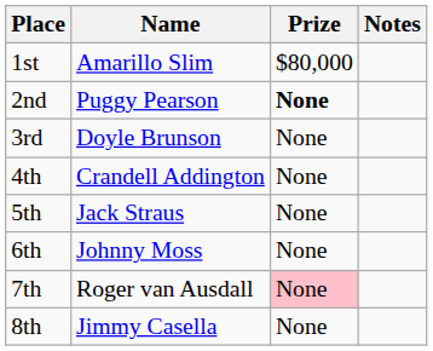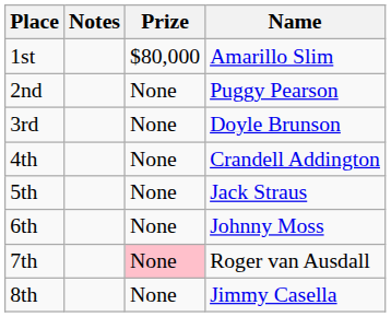columns swapped: Name <-> Notes
2nd | Prize: bold -> normal
